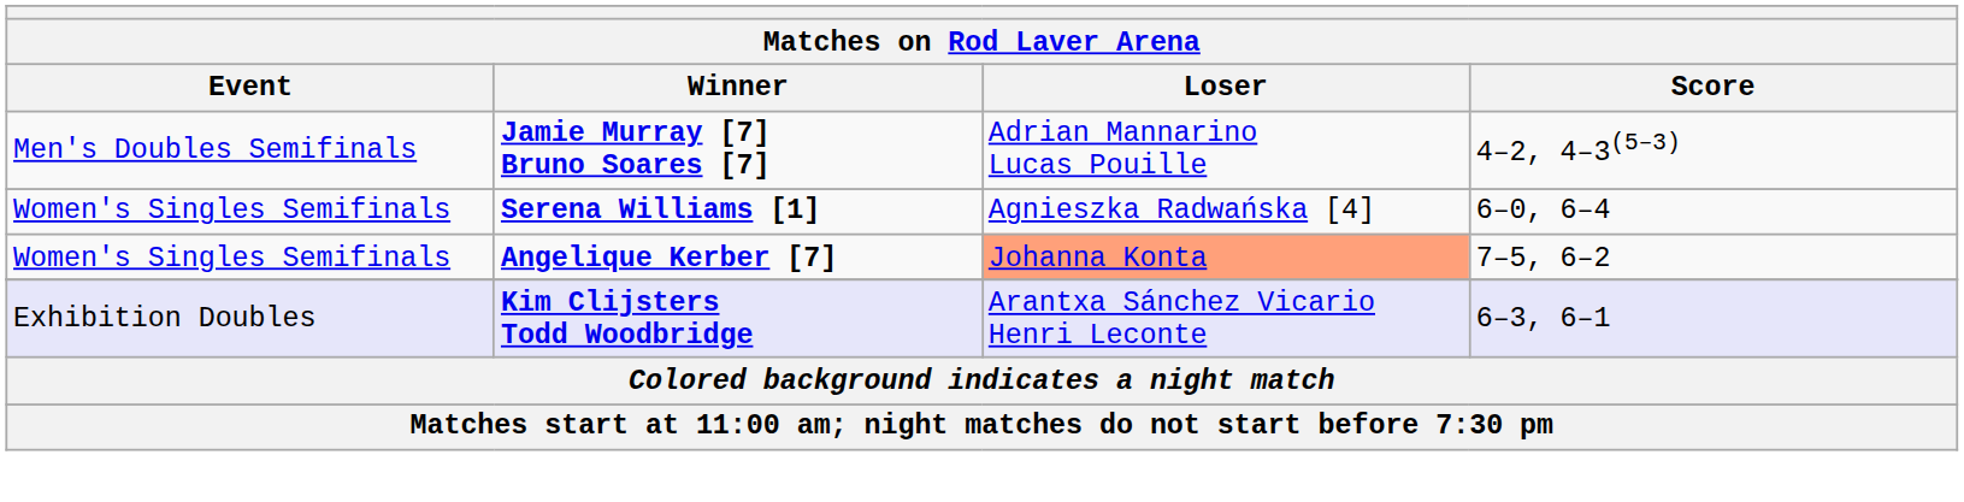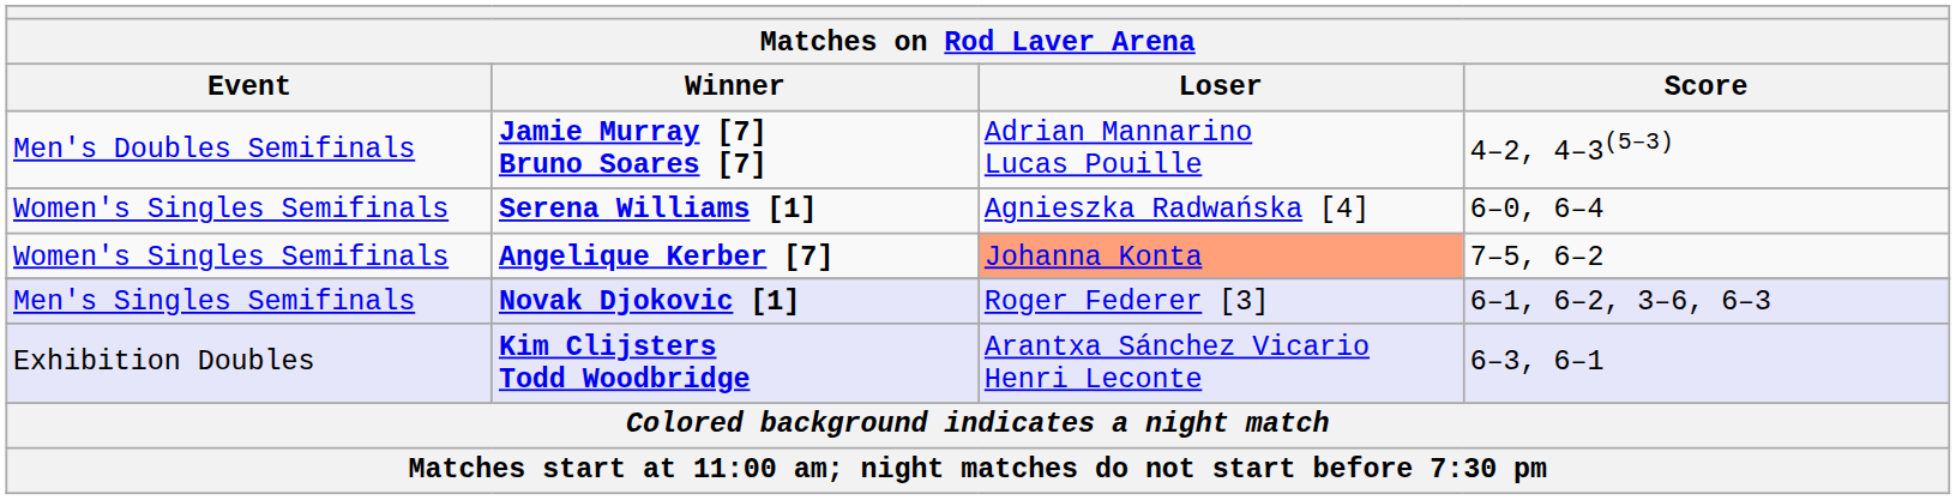+ row: Men's Singles Semifinals | Novak Djokovic [1] | Roger Federer [3] | 6–1, 6–2, 3–6, 6–3
